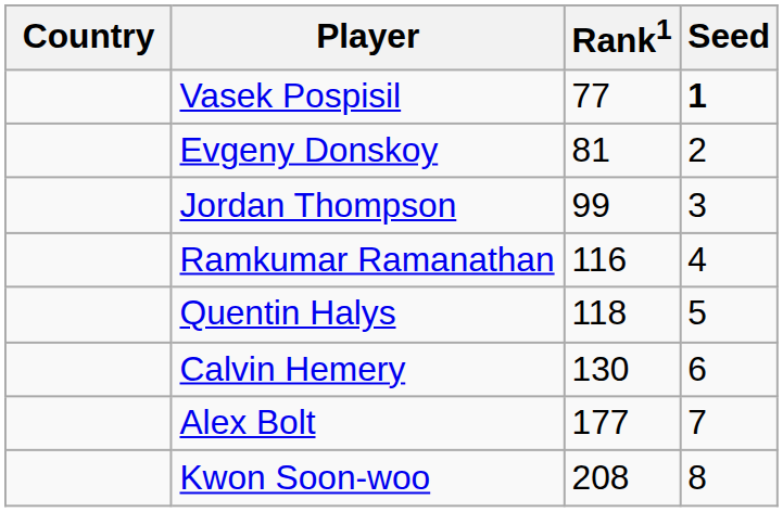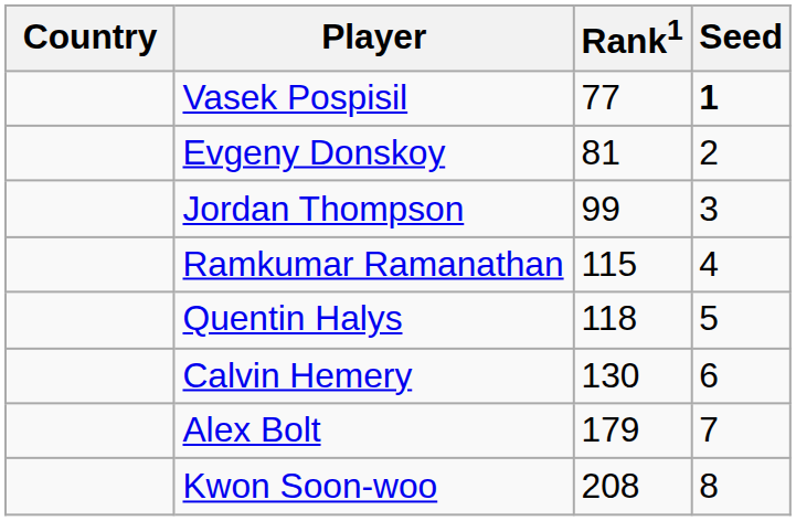Ramkumar Ramanathan | Rank1: 116 -> 115
Alex Bolt | Rank1: 177 -> 179
